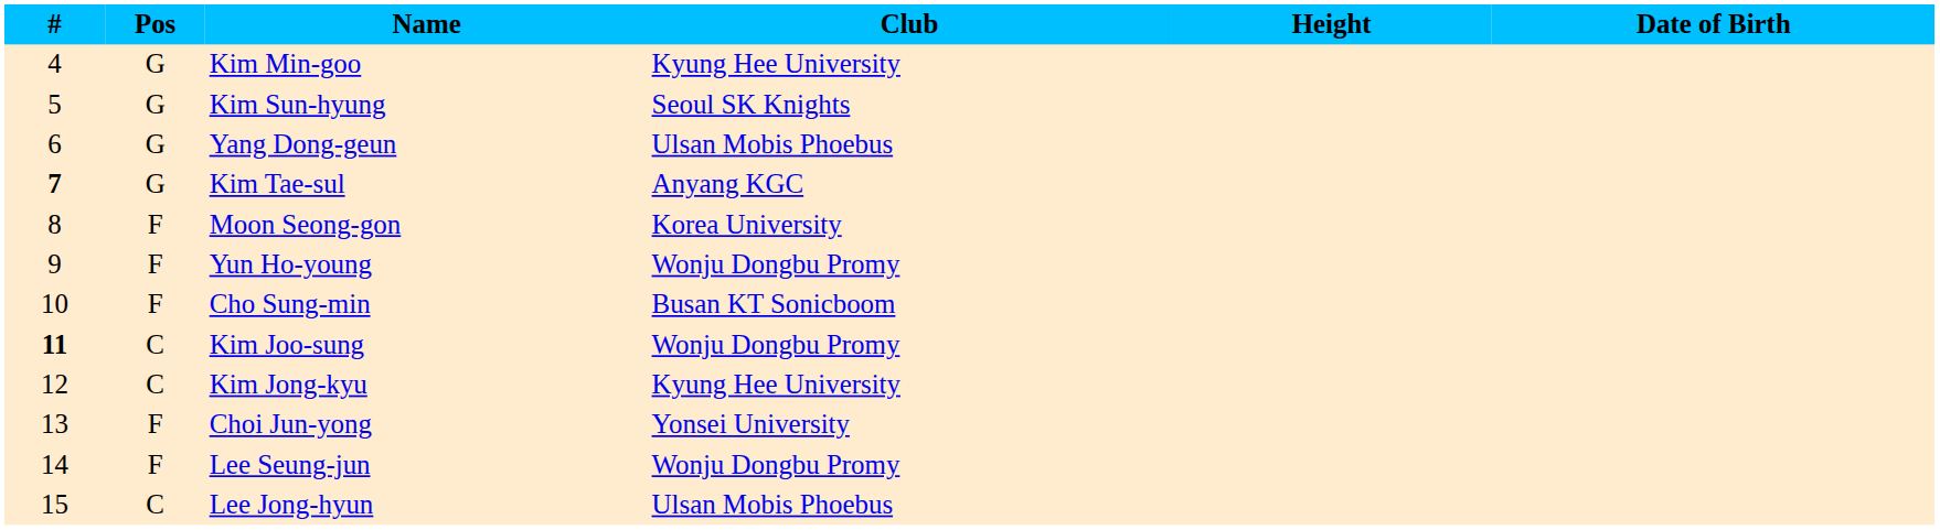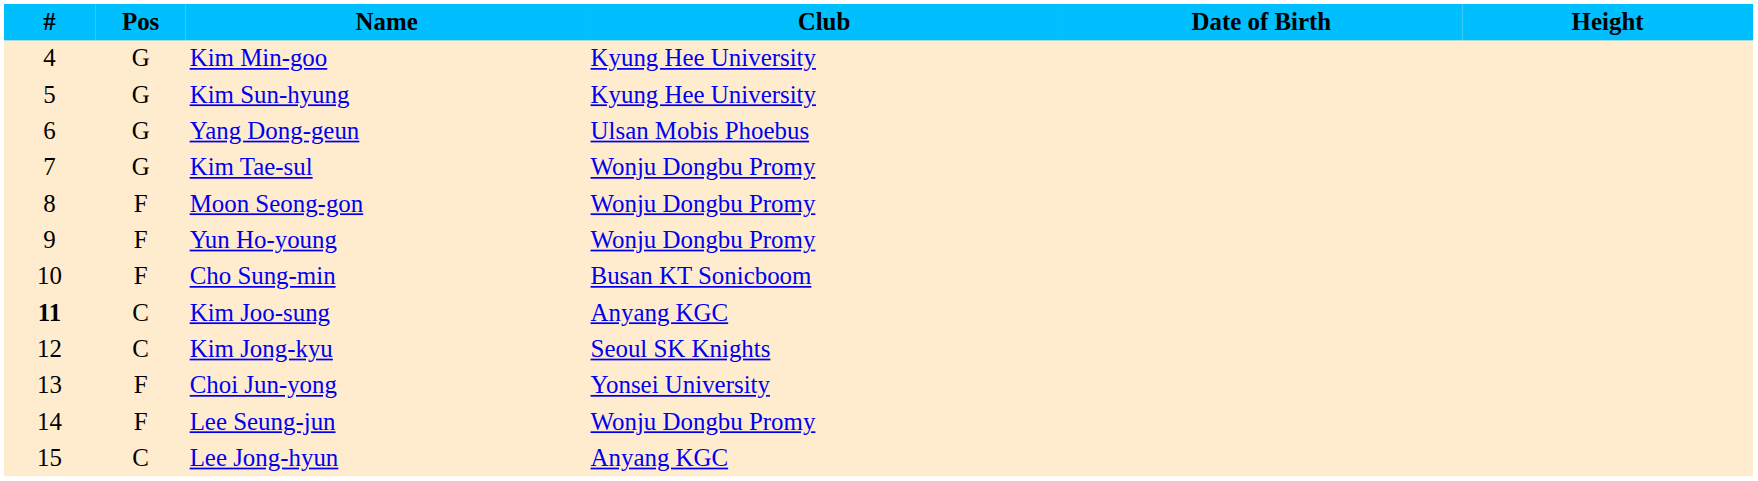columns swapped: Date of Birth <-> Height
Kim Sun-hyung | Club: Seoul SK Knights -> Kyung Hee University
Kim Tae-sul | #: bold -> normal
Kim Tae-sul | Club: Anyang KGC -> Wonju Dongbu Promy
Moon Seong-gon | Club: Korea University -> Wonju Dongbu Promy
Kim Joo-sung | Club: Wonju Dongbu Promy -> Anyang KGC
Kim Jong-kyu | Club: Kyung Hee University -> Seoul SK Knights
Lee Jong-hyun | Club: Ulsan Mobis Phoebus -> Anyang KGC
